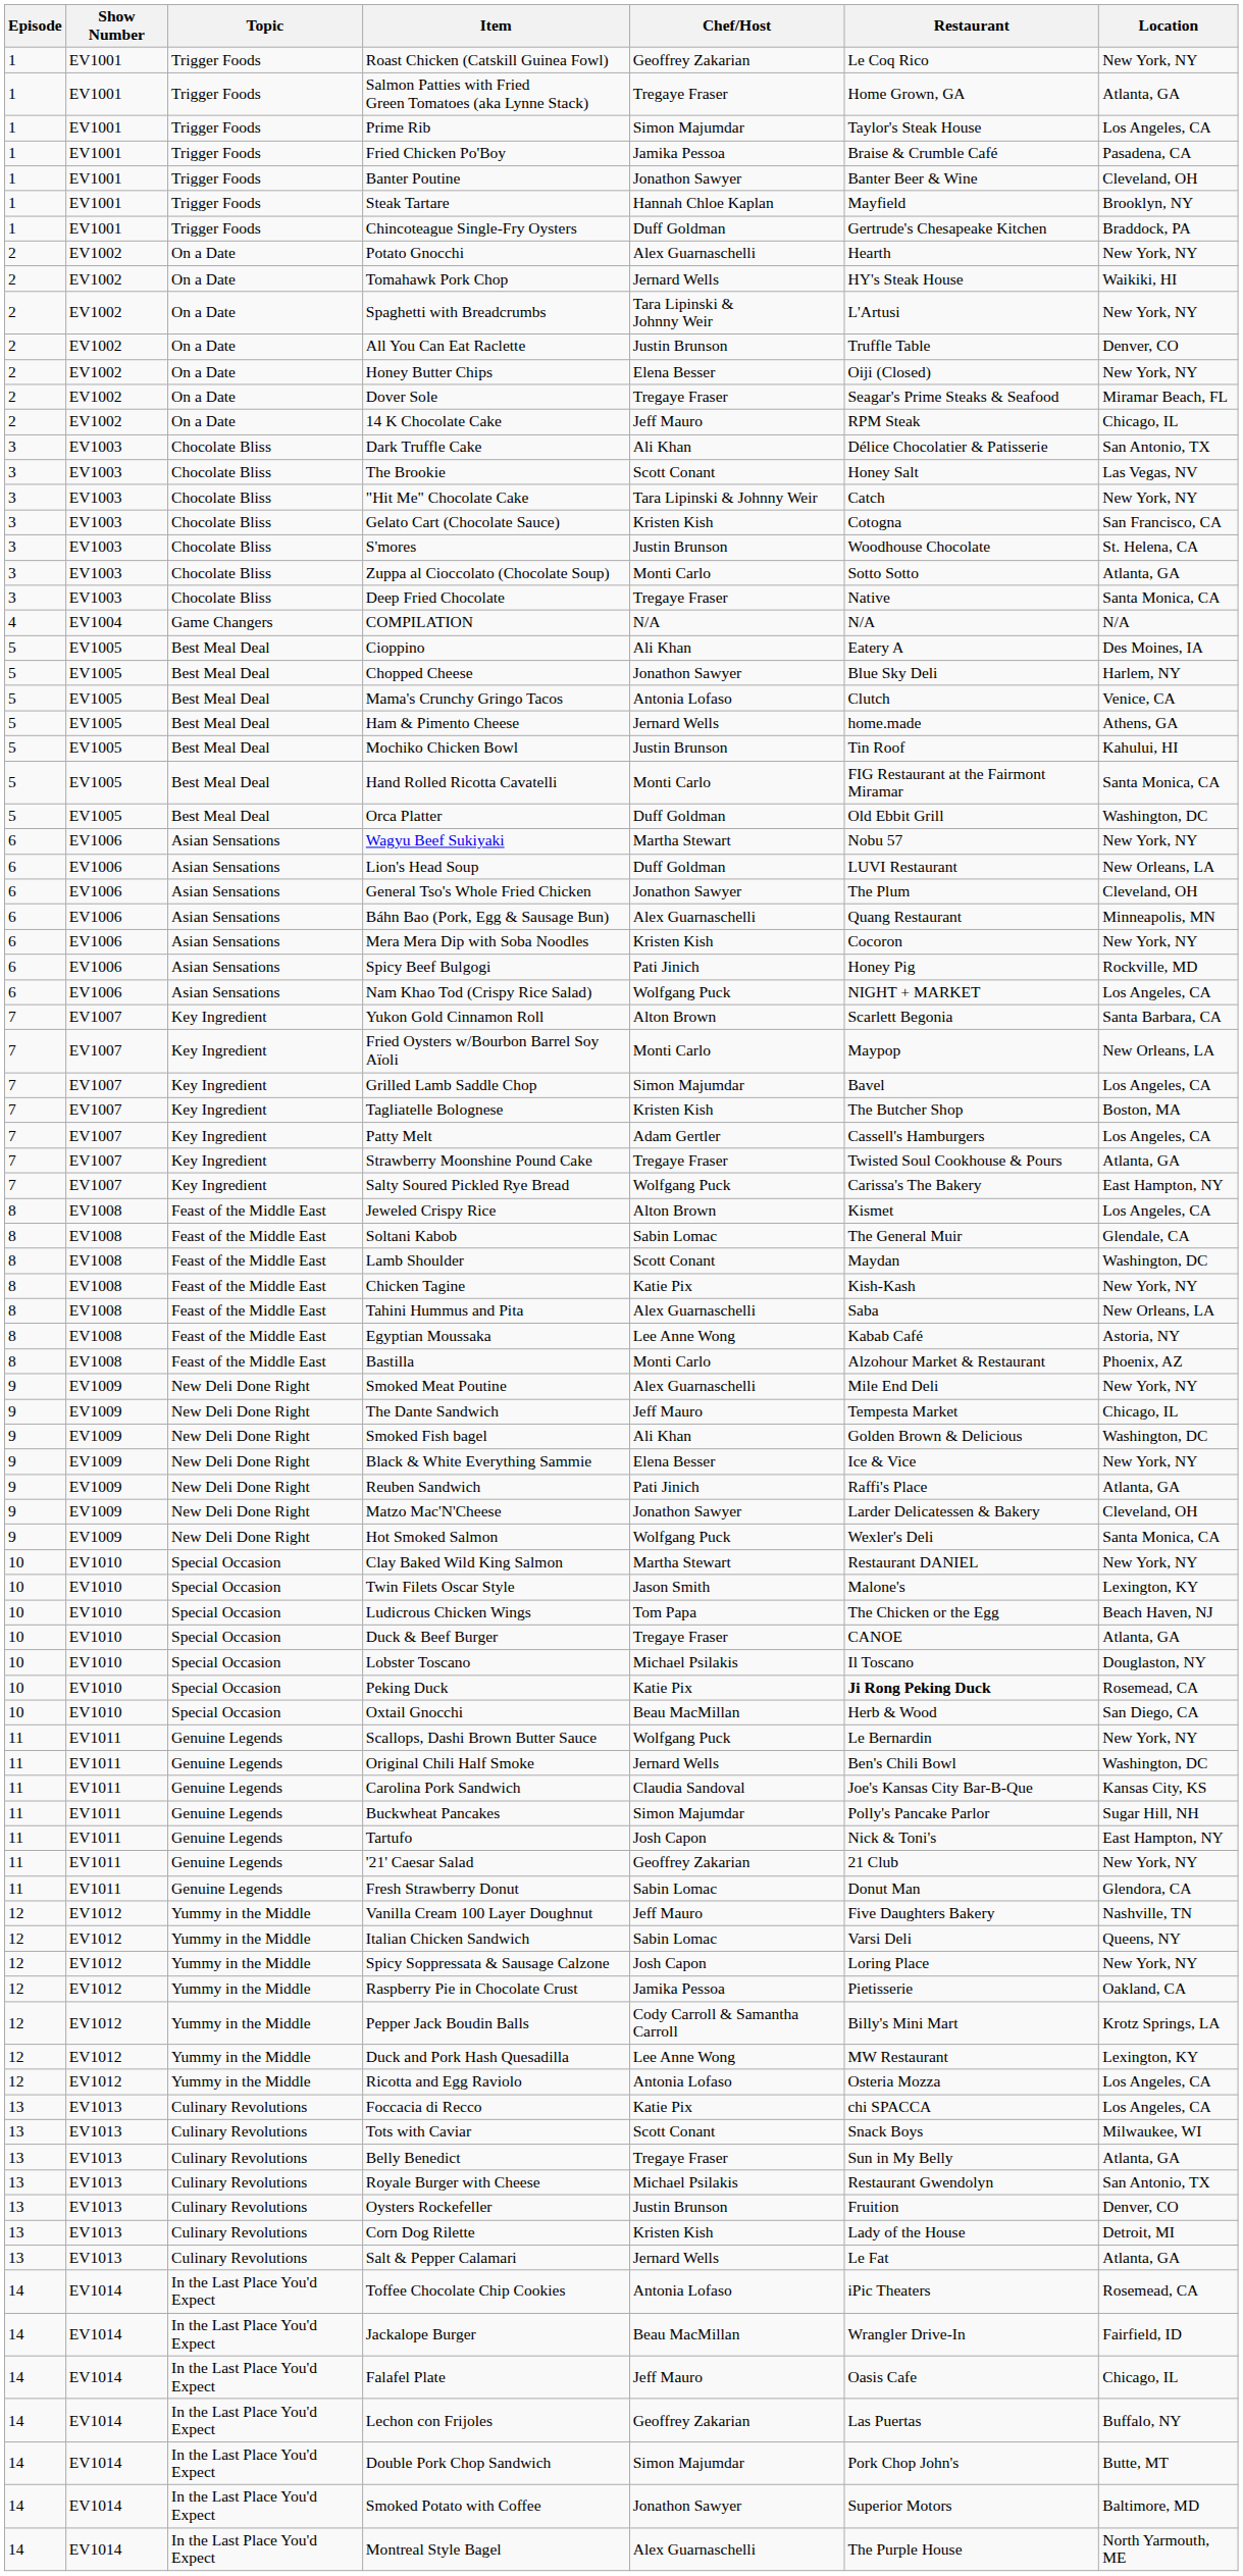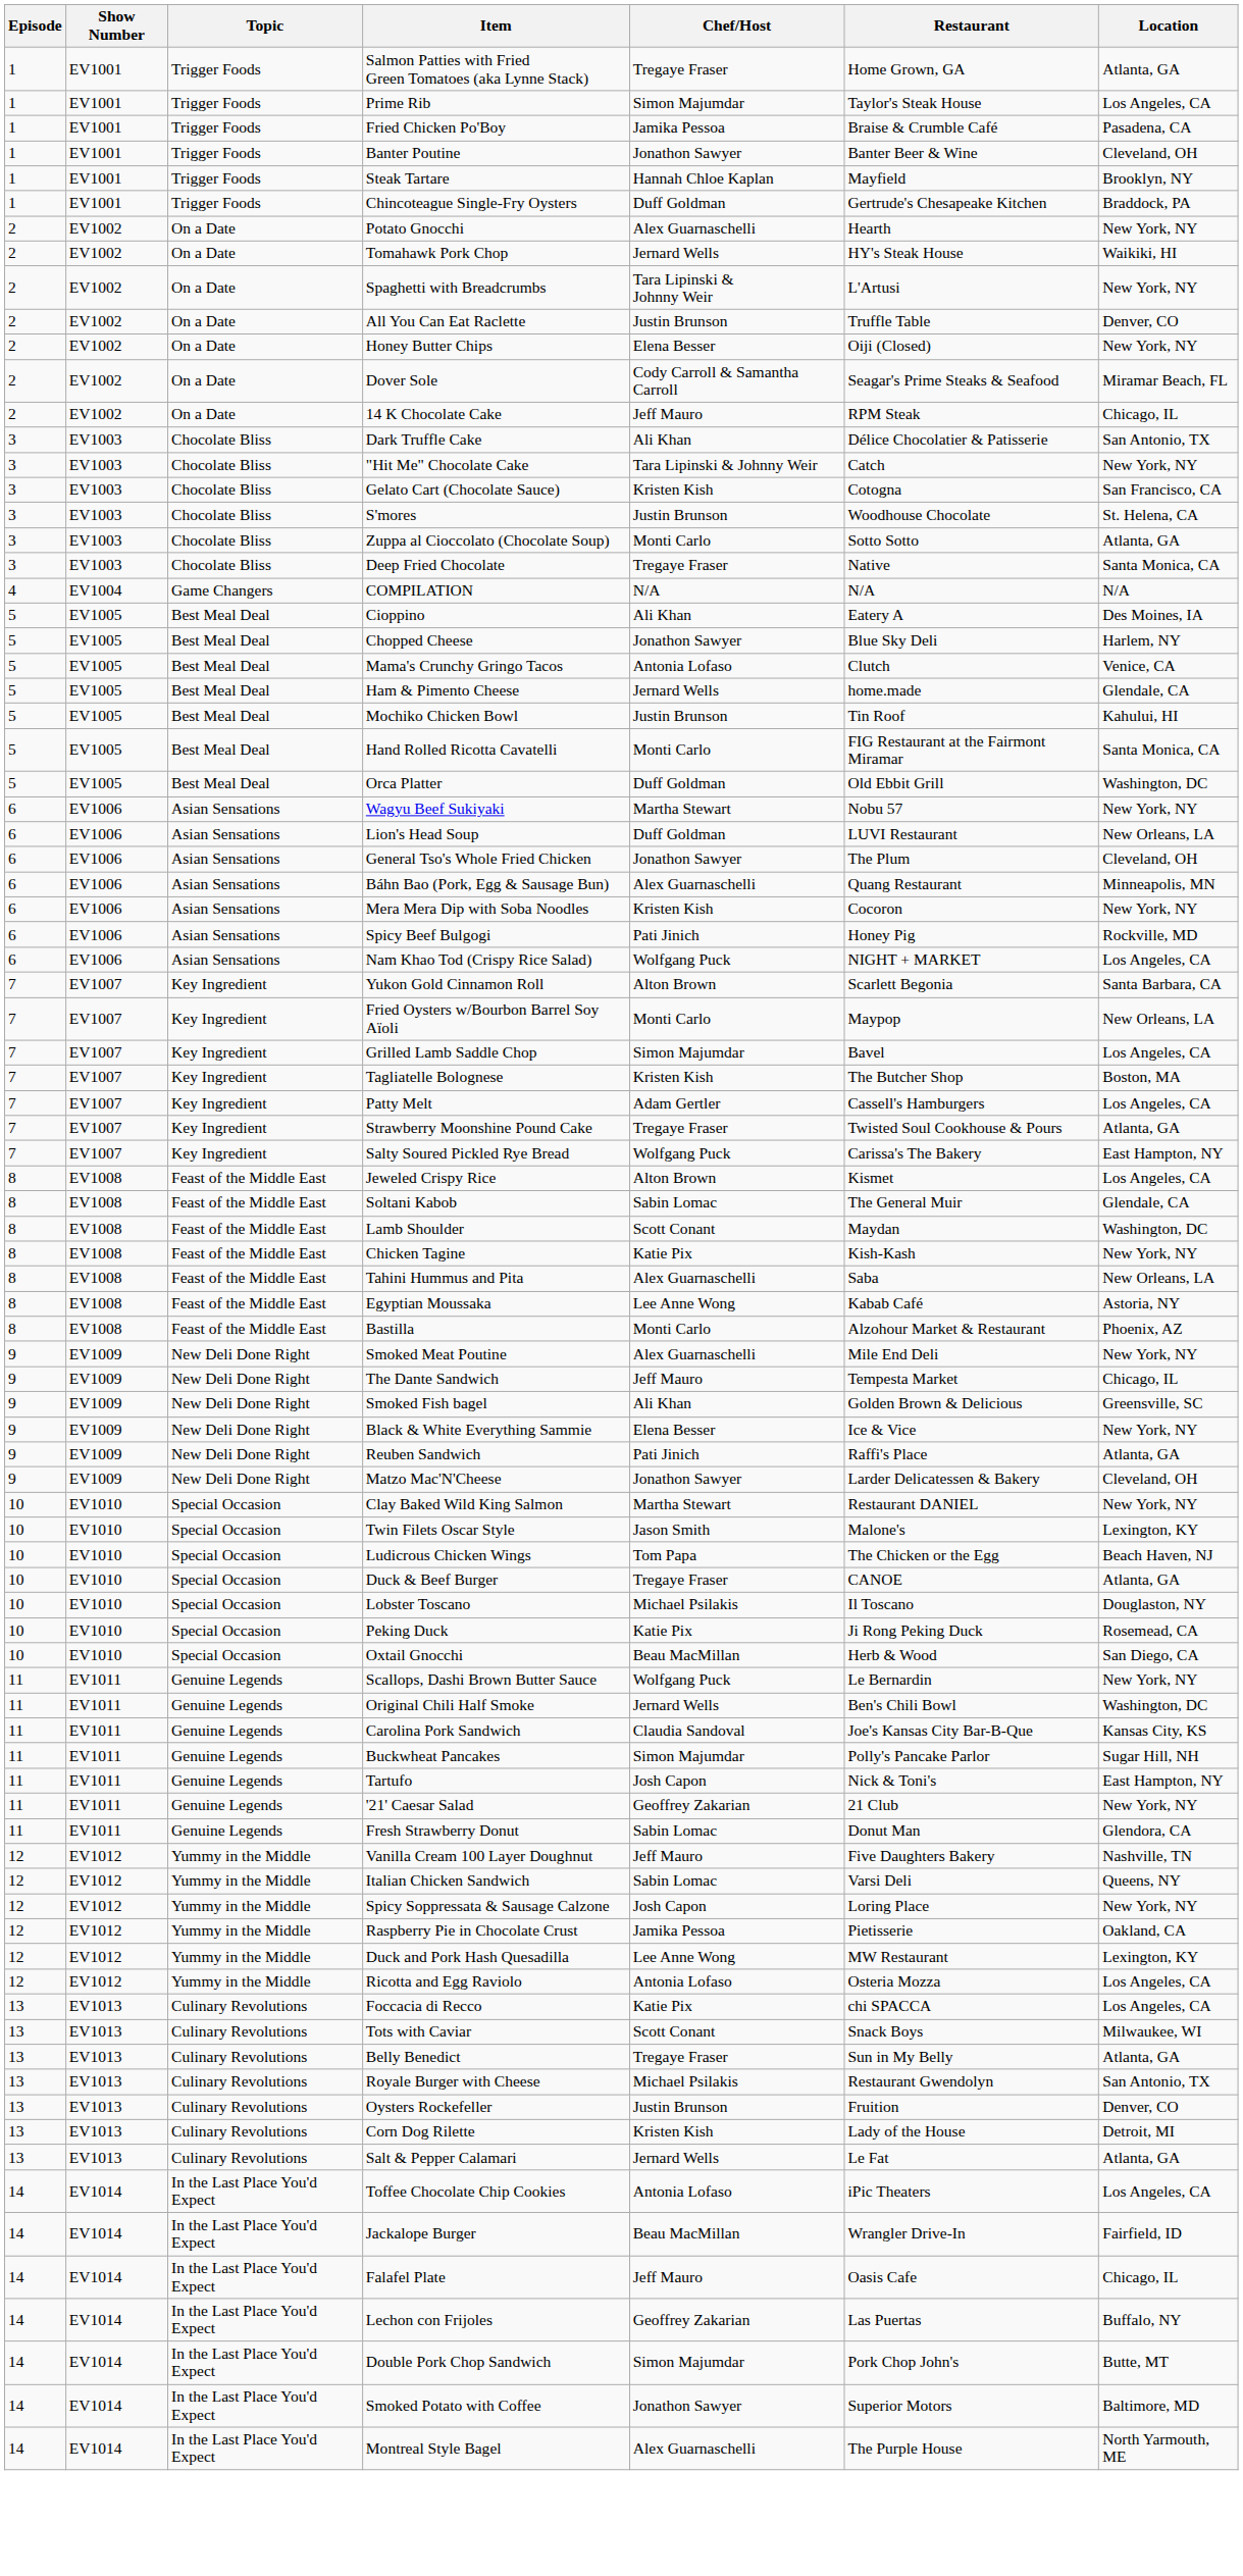- row: 1 | EV1001 | Trigger Foods | Roast Chicken (Catskill Guinea Fowl) | Geoffrey Zakarian | Le Coq Rico | New York, NY
Dover Sole | Chef/Host: Tregaye Fraser -> Cody Carroll & Samantha Carroll
- row: 3 | EV1003 | Chocolate Bliss | The Brookie | Scott Conant | Honey Salt | Las Vegas, NV
Ham & Pimento Cheese | Location: Athens, GA -> Glendale, CA
Smoked Fish bagel | Location: Washington, DC -> Greensville, SC
- row: 9 | EV1009 | New Deli Done Right | Hot Smoked Salmon | Wolfgang Puck | Wexler's Deli | Santa Monica, CA
Peking Duck | Restaurant: bold -> normal
- row: 12 | EV1012 | Yummy in the Middle | Pepper Jack Boudin Balls | Cody Carroll & Samantha Carroll | Billy's Mini Mart | Krotz Springs, LA
Toffee Chocolate Chip Cookies | Location: Rosemead, CA -> Los Angeles, CA
